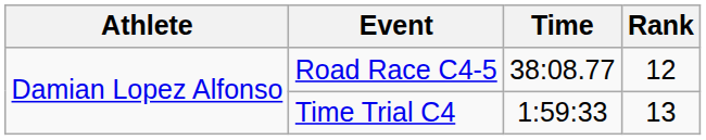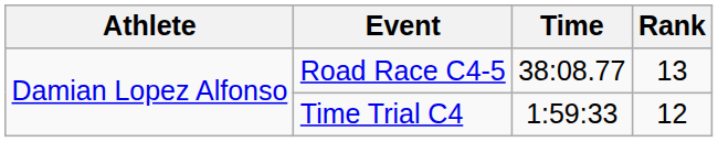Road Race C4-5 | Rank: 12 -> 13
Time Trial C4 | Rank: 13 -> 12
